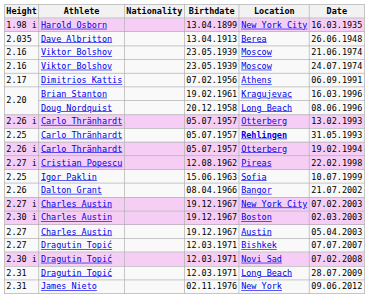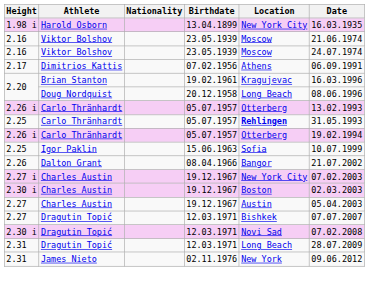- row: 2.035 | Dave Albritton | 13.04.1913 | Berea | 26.06.1948
- row: 2.27 i | Cristian Popescu | 12.08.1962 | Pireas | 22.02.1998
